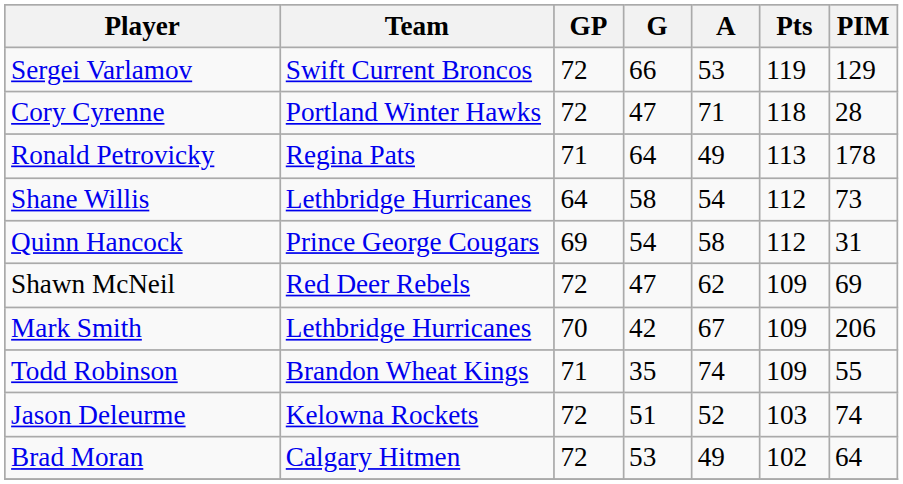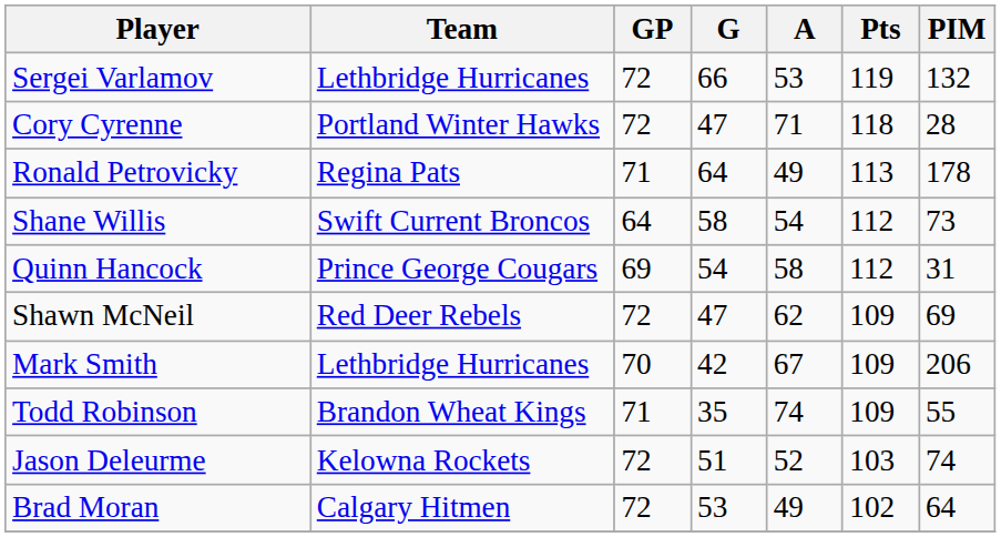Sergei Varlamov | Team: Swift Current Broncos -> Lethbridge Hurricanes
Sergei Varlamov | PIM: 129 -> 132
Shane Willis | Team: Lethbridge Hurricanes -> Swift Current Broncos
